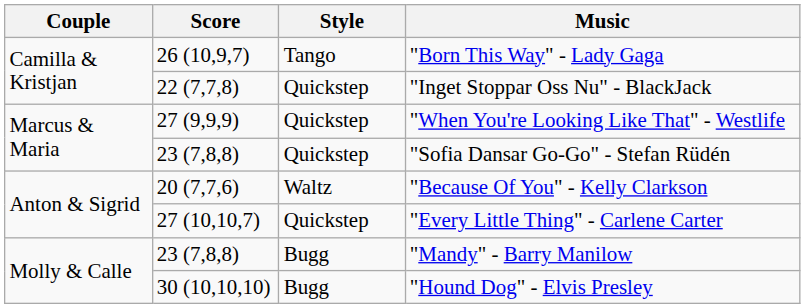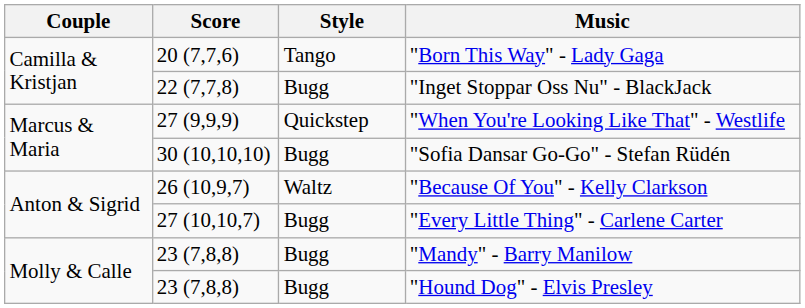"Born This Way" - Lady Gaga | Score: 26 (10,9,7) -> 20 (7,7,6)
"Inget Stoppar Oss Nu" - BlackJack | Style: Quickstep -> Bugg
"Sofia Dansar Go-Go" - Stefan Rüdén | Score: 23 (7,8,8) -> 30 (10,10,10)
"Sofia Dansar Go-Go" - Stefan Rüdén | Style: Quickstep -> Bugg
"Because Of You" - Kelly Clarkson | Score: 20 (7,7,6) -> 26 (10,9,7)
"Every Little Thing" - Carlene Carter | Style: Quickstep -> Bugg
"Hound Dog" - Elvis Presley | Score: 30 (10,10,10) -> 23 (7,8,8)
